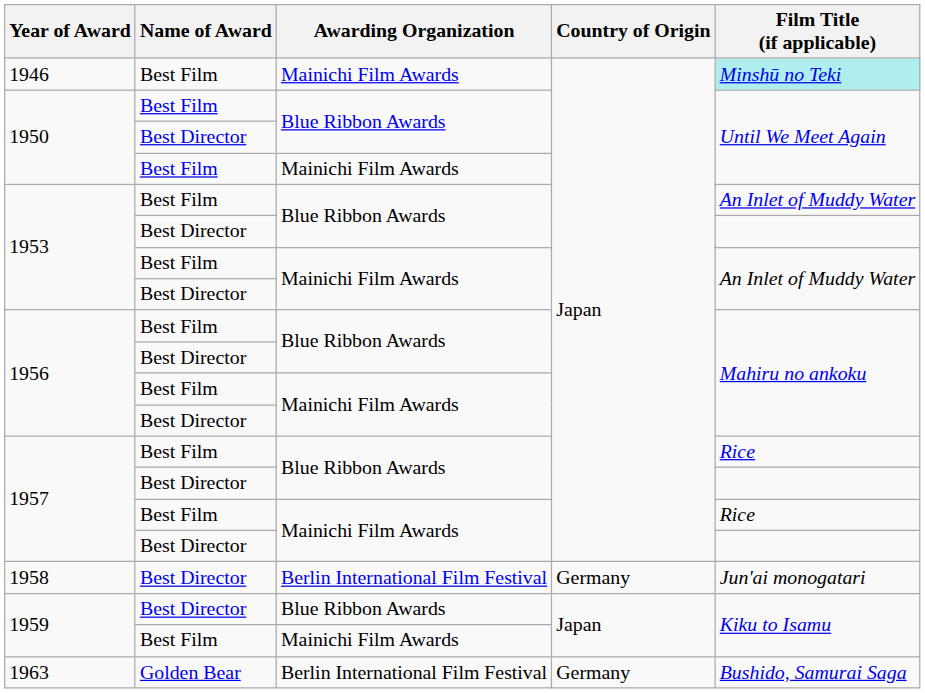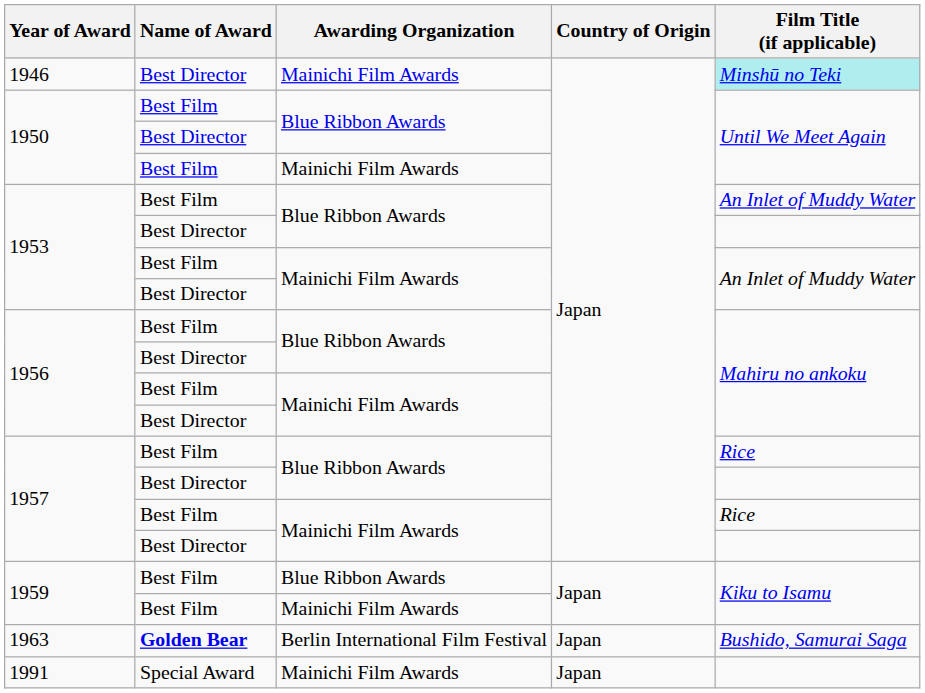1946 | Name of Award: Best Film -> Best Director
- row: 1958 | Best Director | Berlin International Film Festival | Germany | Jun'ai monogatari
1959 / Blue Ribbon Awards | Name of Award: Best Director -> Best Film
1963 | Name of Award: normal -> bold
1963 | Country of Origin: Germany -> Japan
+ row: 1991 | Special Award | Mainichi Film Awards | Japan
